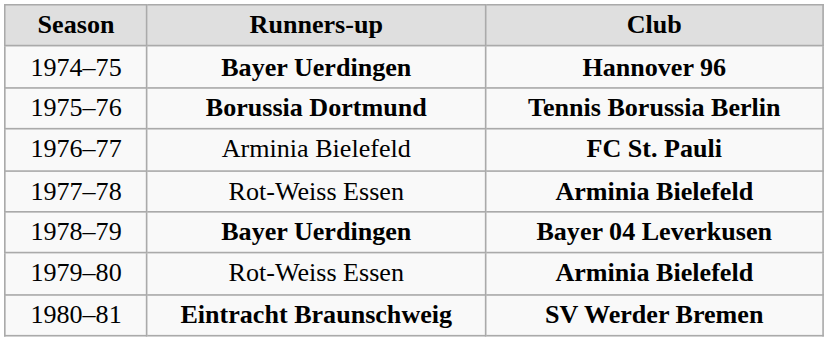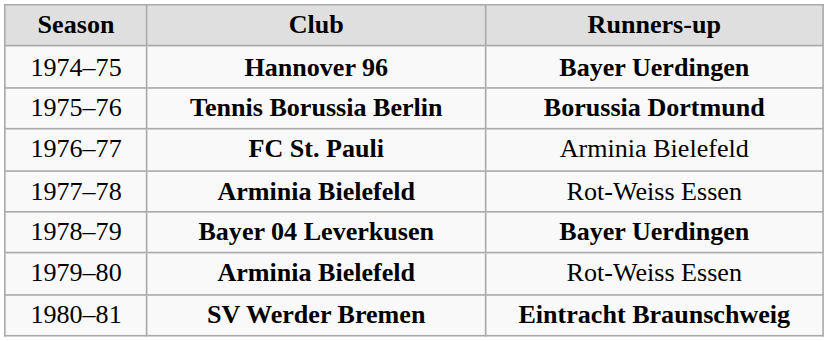columns swapped: Club <-> Runners-up
